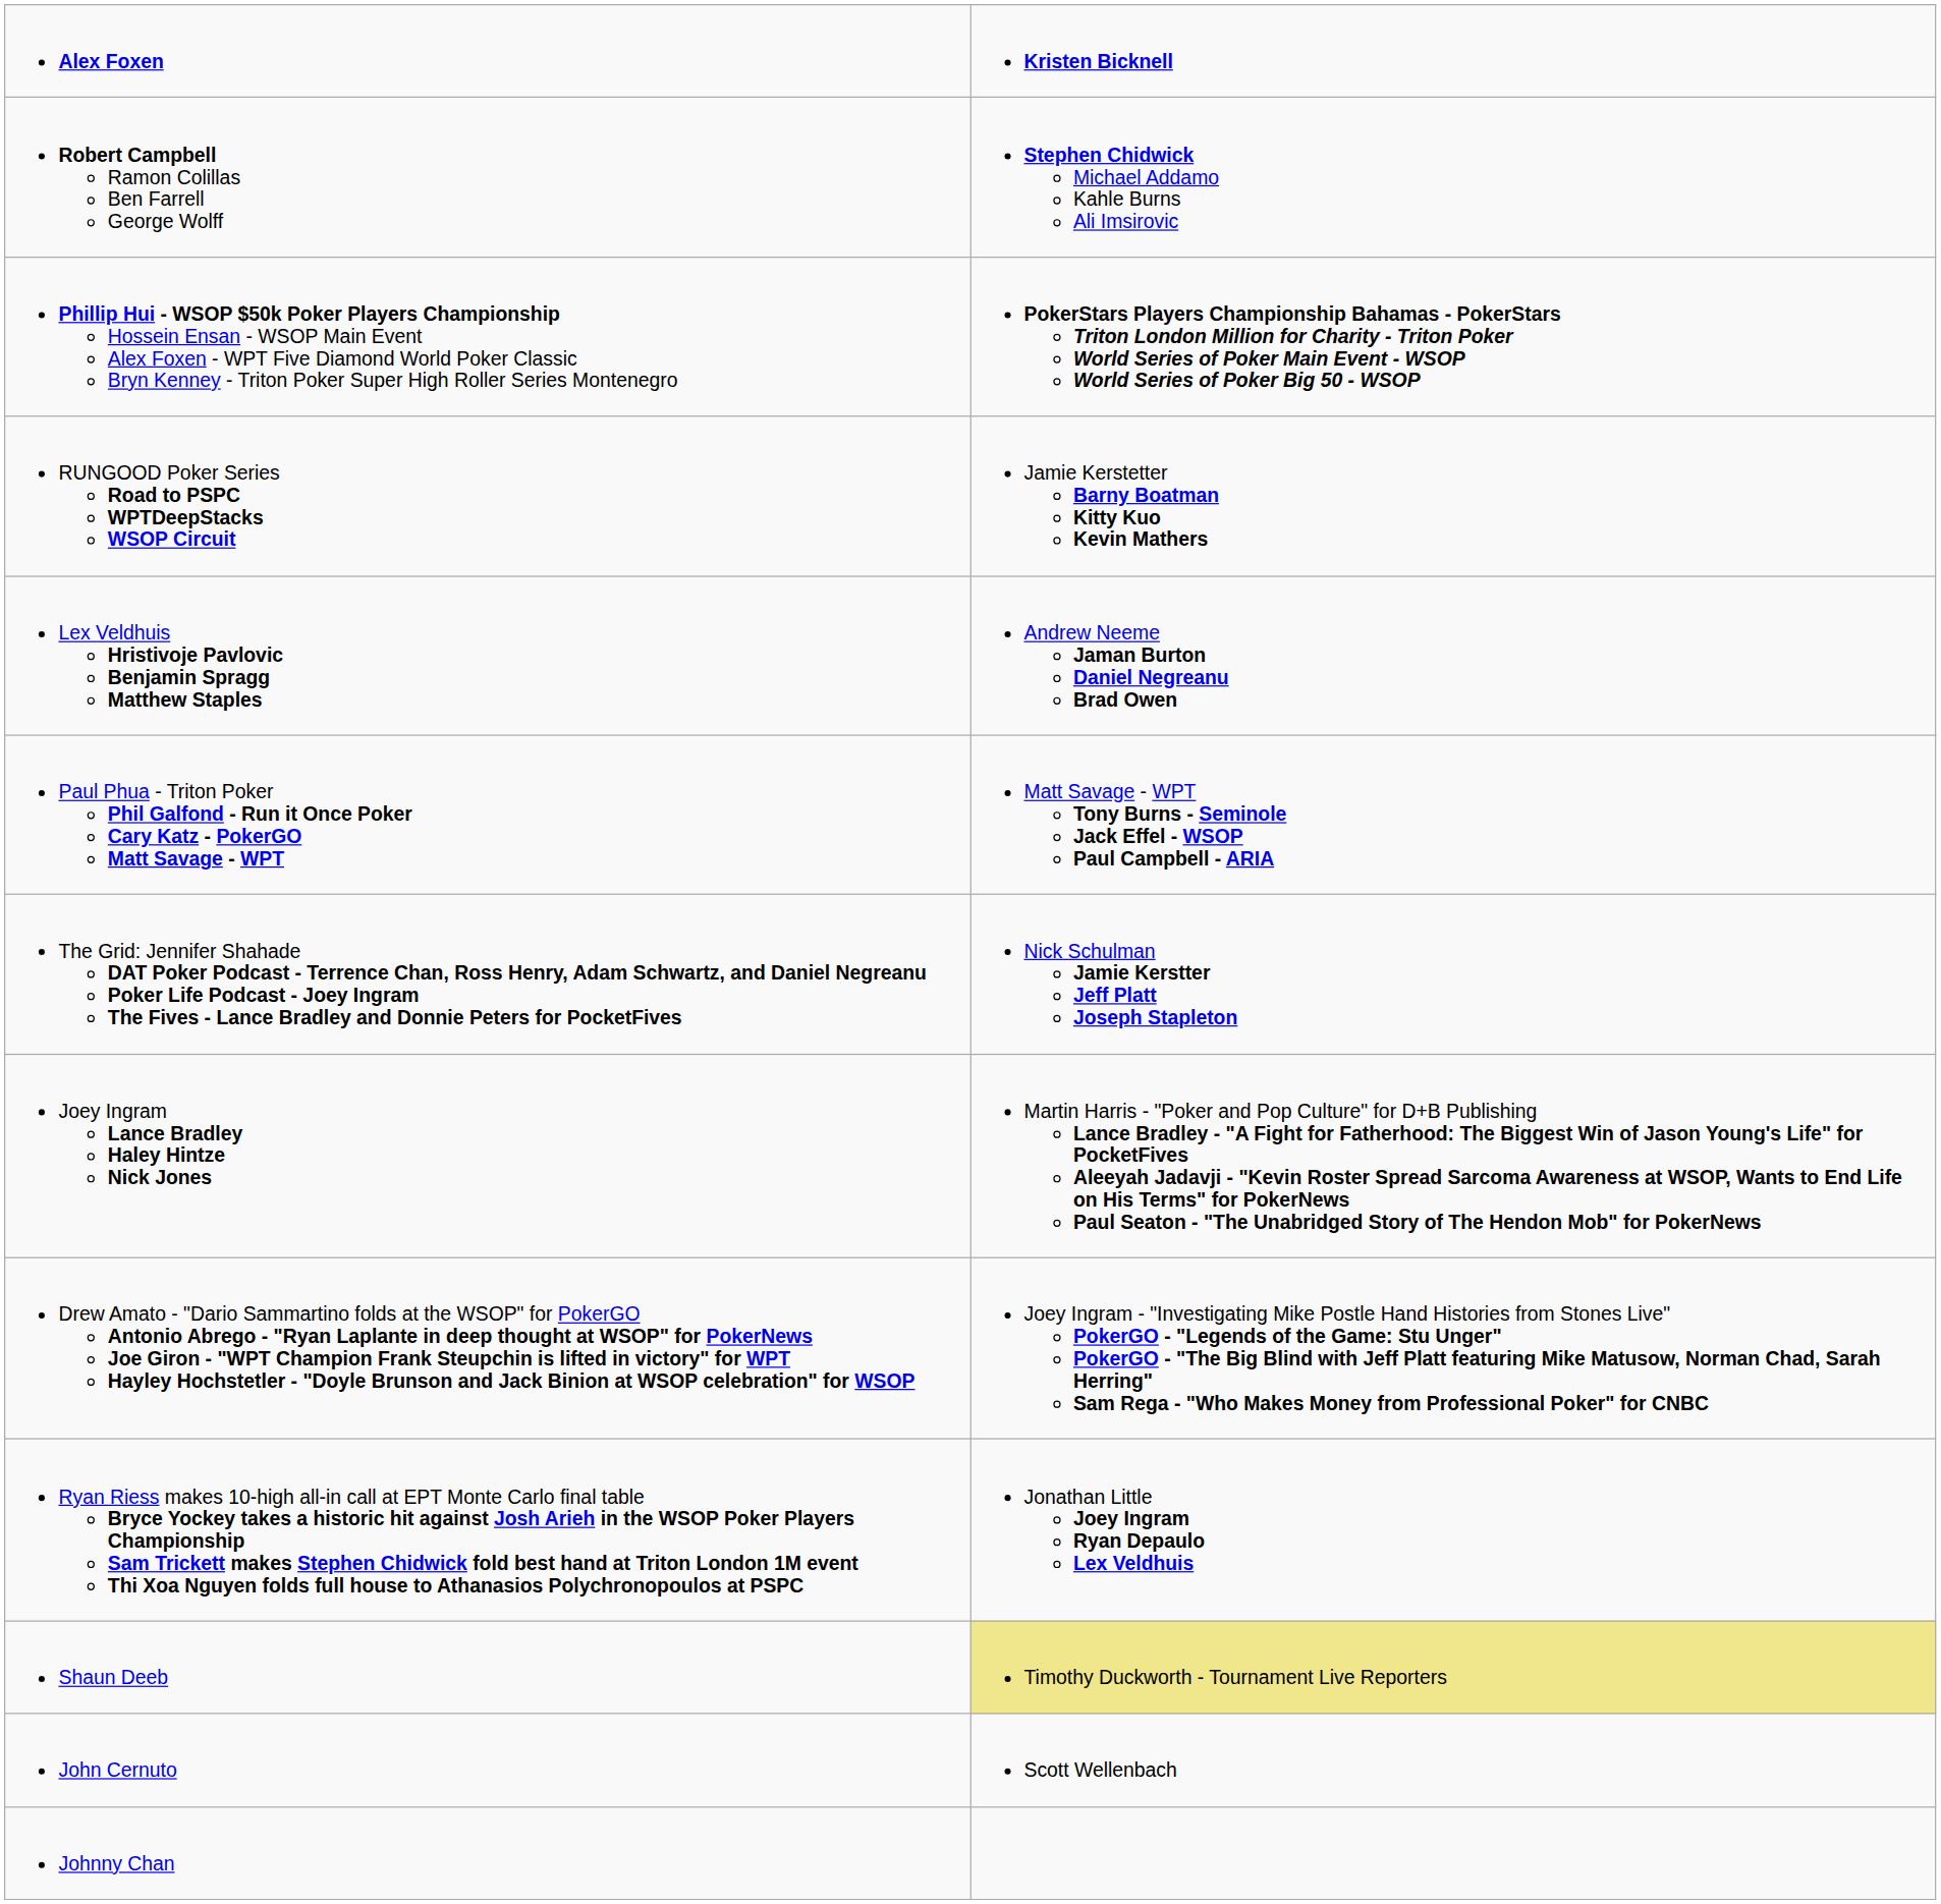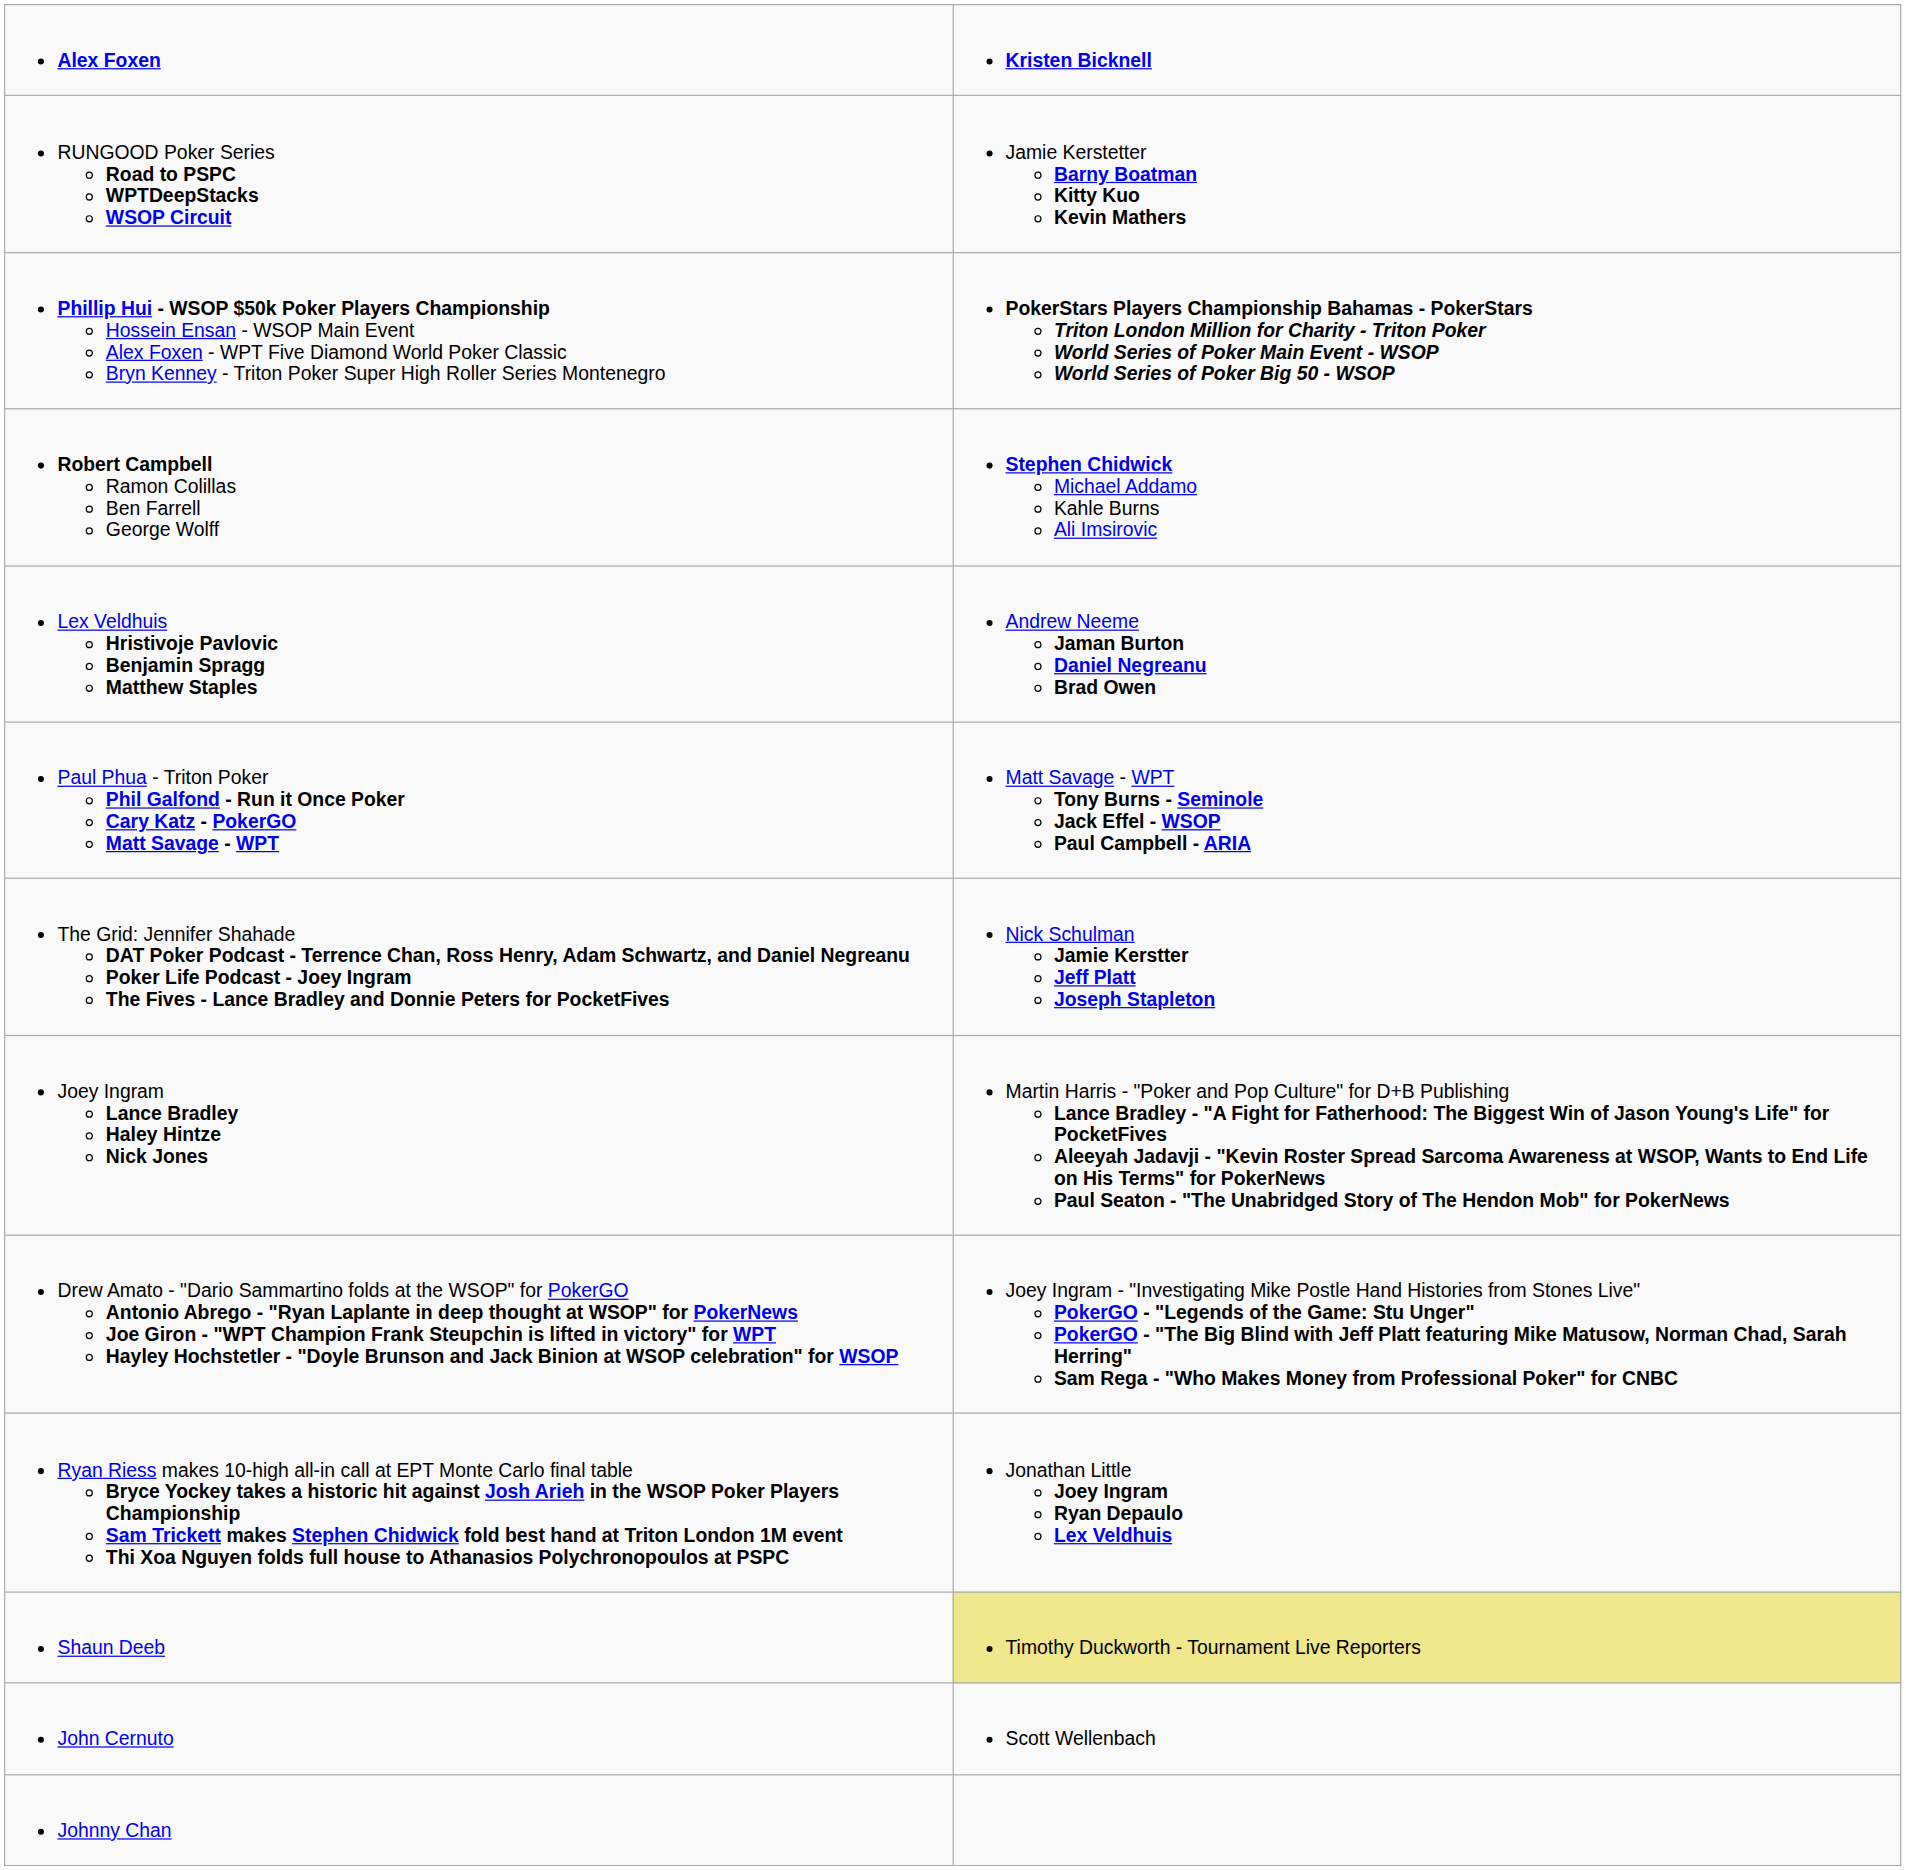rows swapped: Robert Campbell Ramon Colillas Ben Farrell George Wolff <-> RUNGOOD Poker Series Road to PSPC WPTDeepStacks WSOP Circuit
